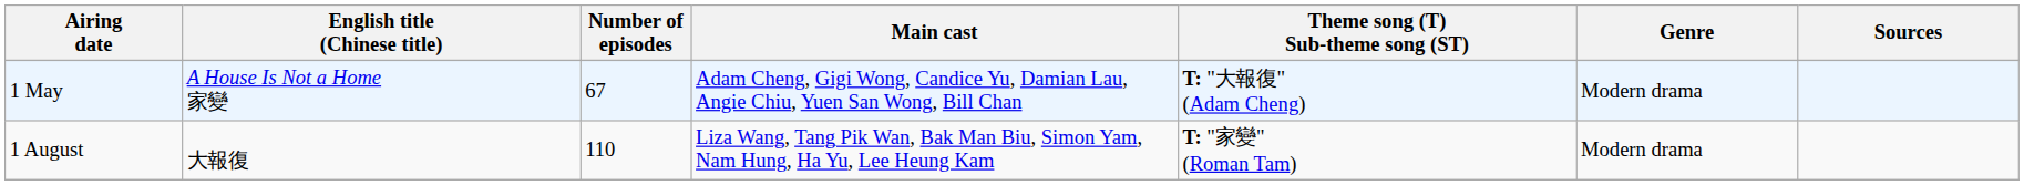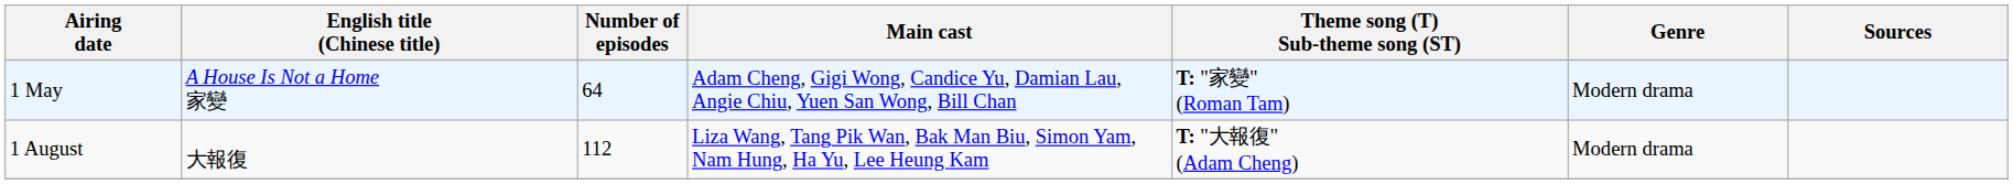1 May | Number of episodes: 67 -> 64
1 May | Theme song (T) Sub-theme song (ST): T: "大報復" (Adam Cheng) -> T: "家變" (Roman Tam)
1 August | Number of episodes: 110 -> 112
1 August | Theme song (T) Sub-theme song (ST): T: "家變" (Roman Tam) -> T: "大報復" (Adam Cheng)
